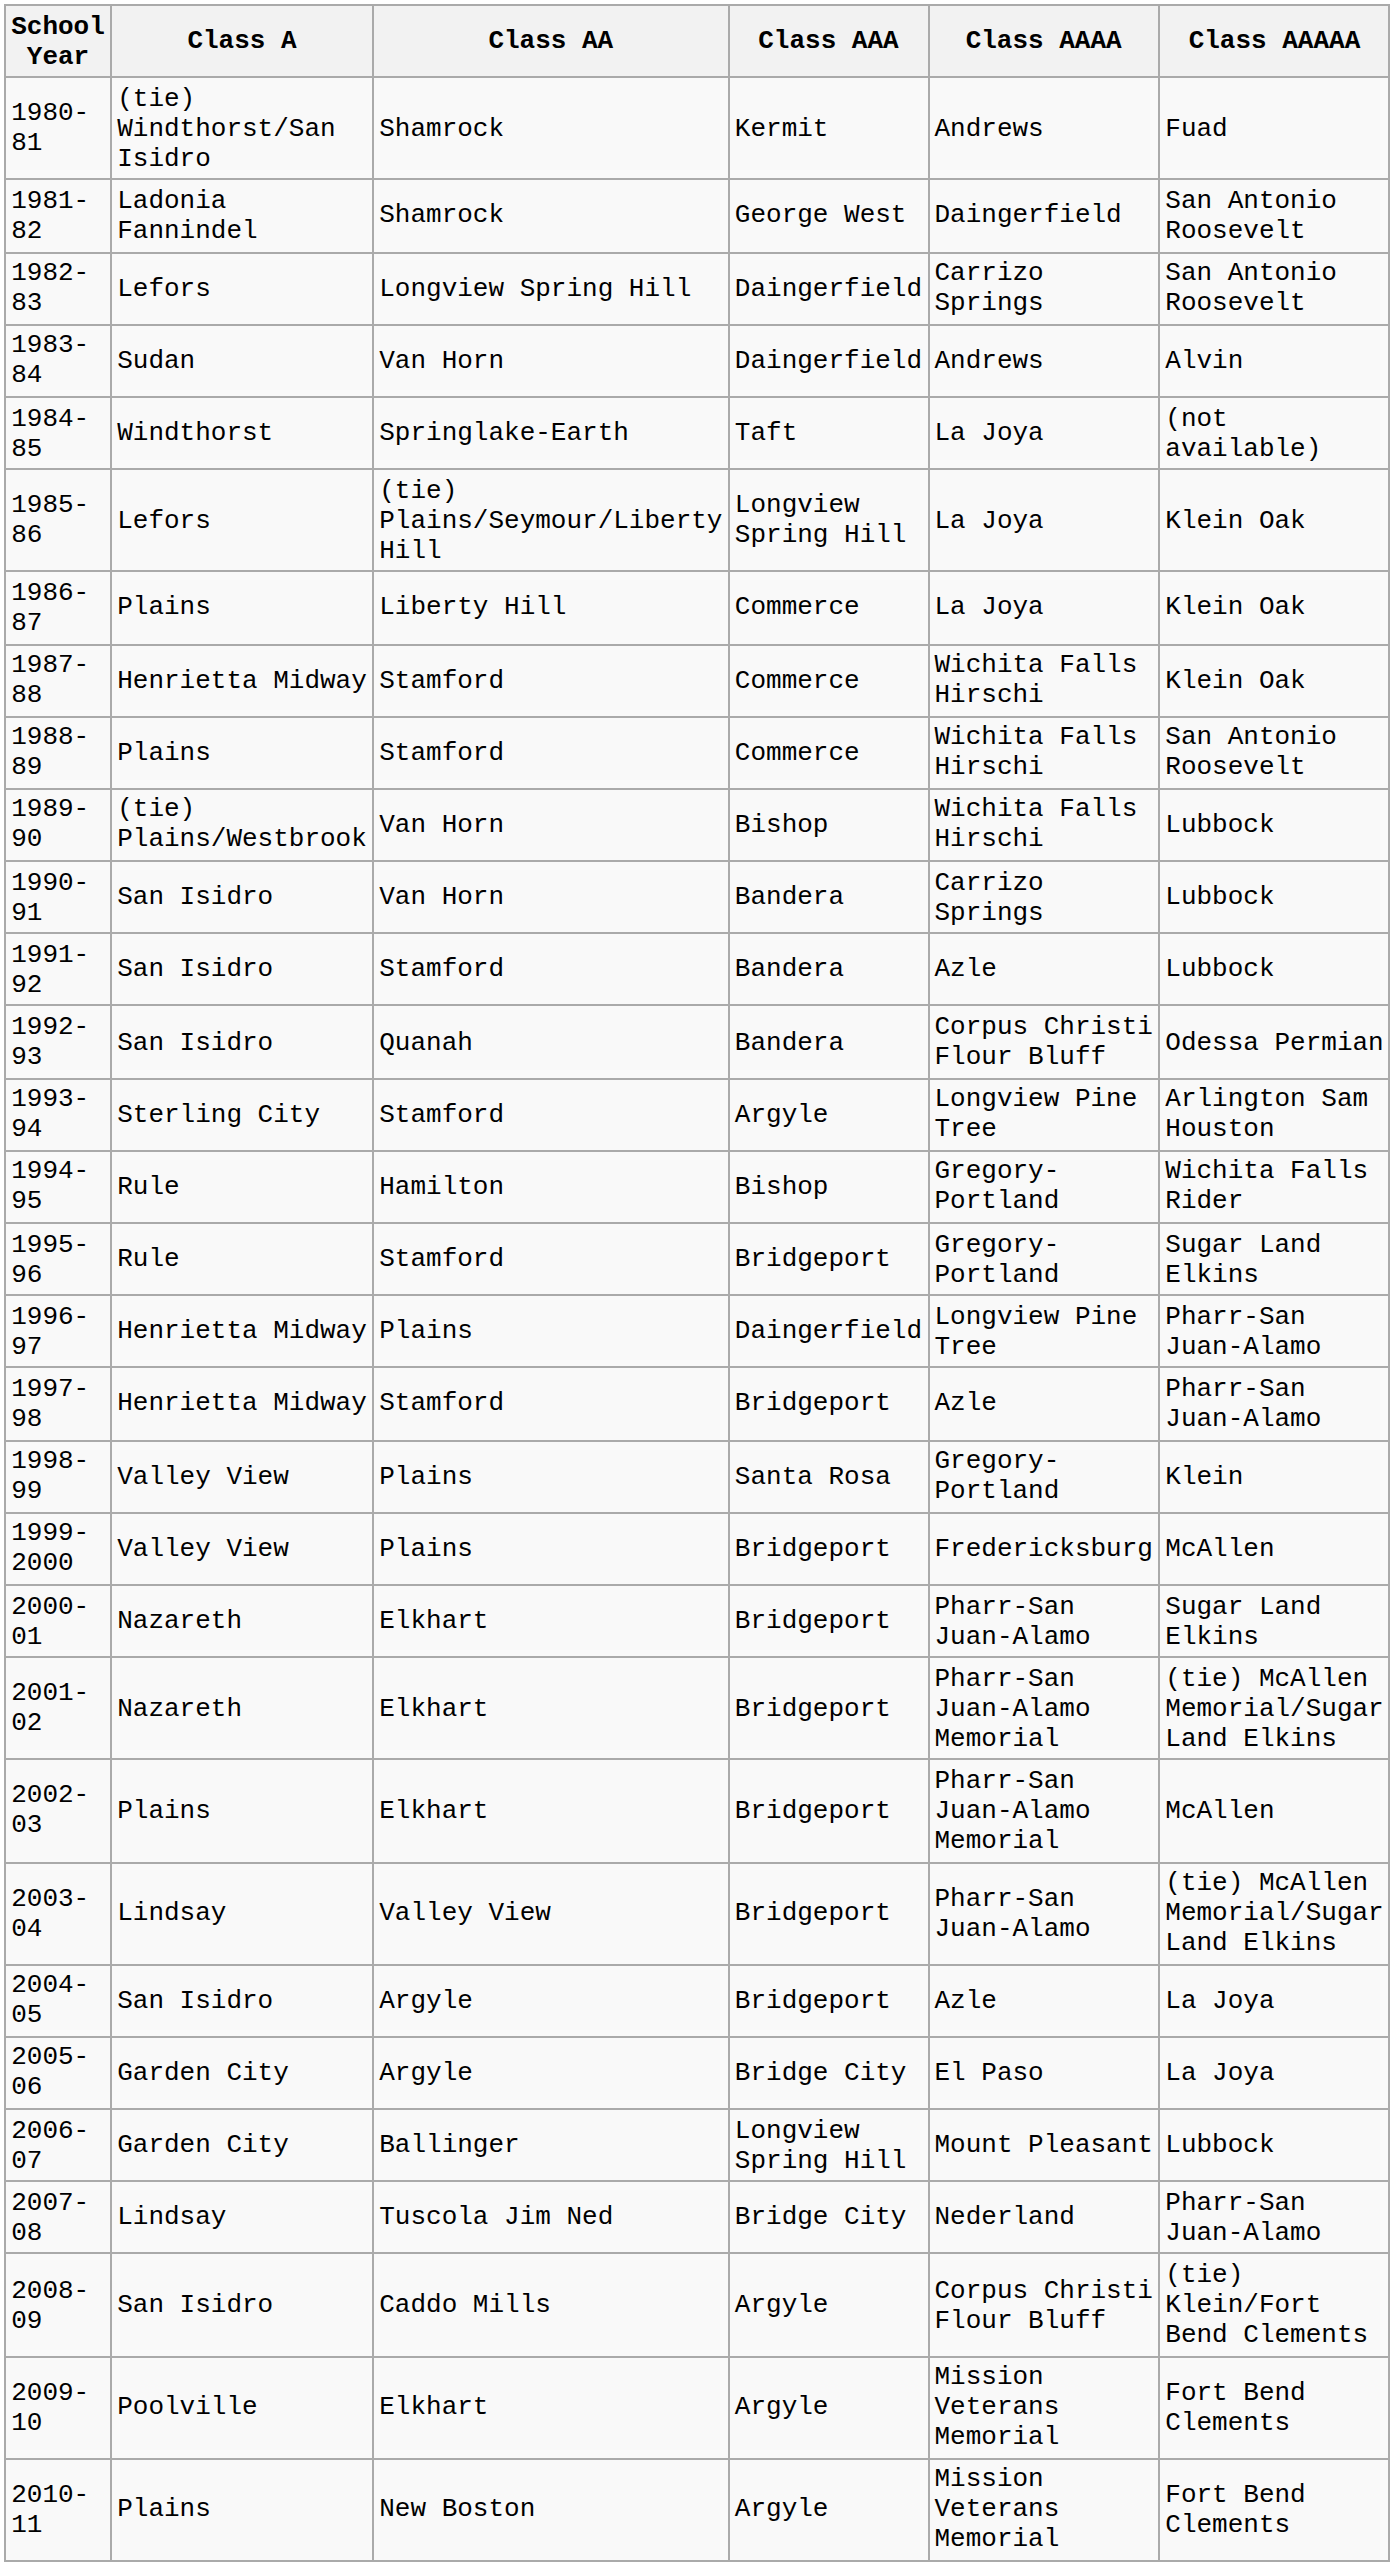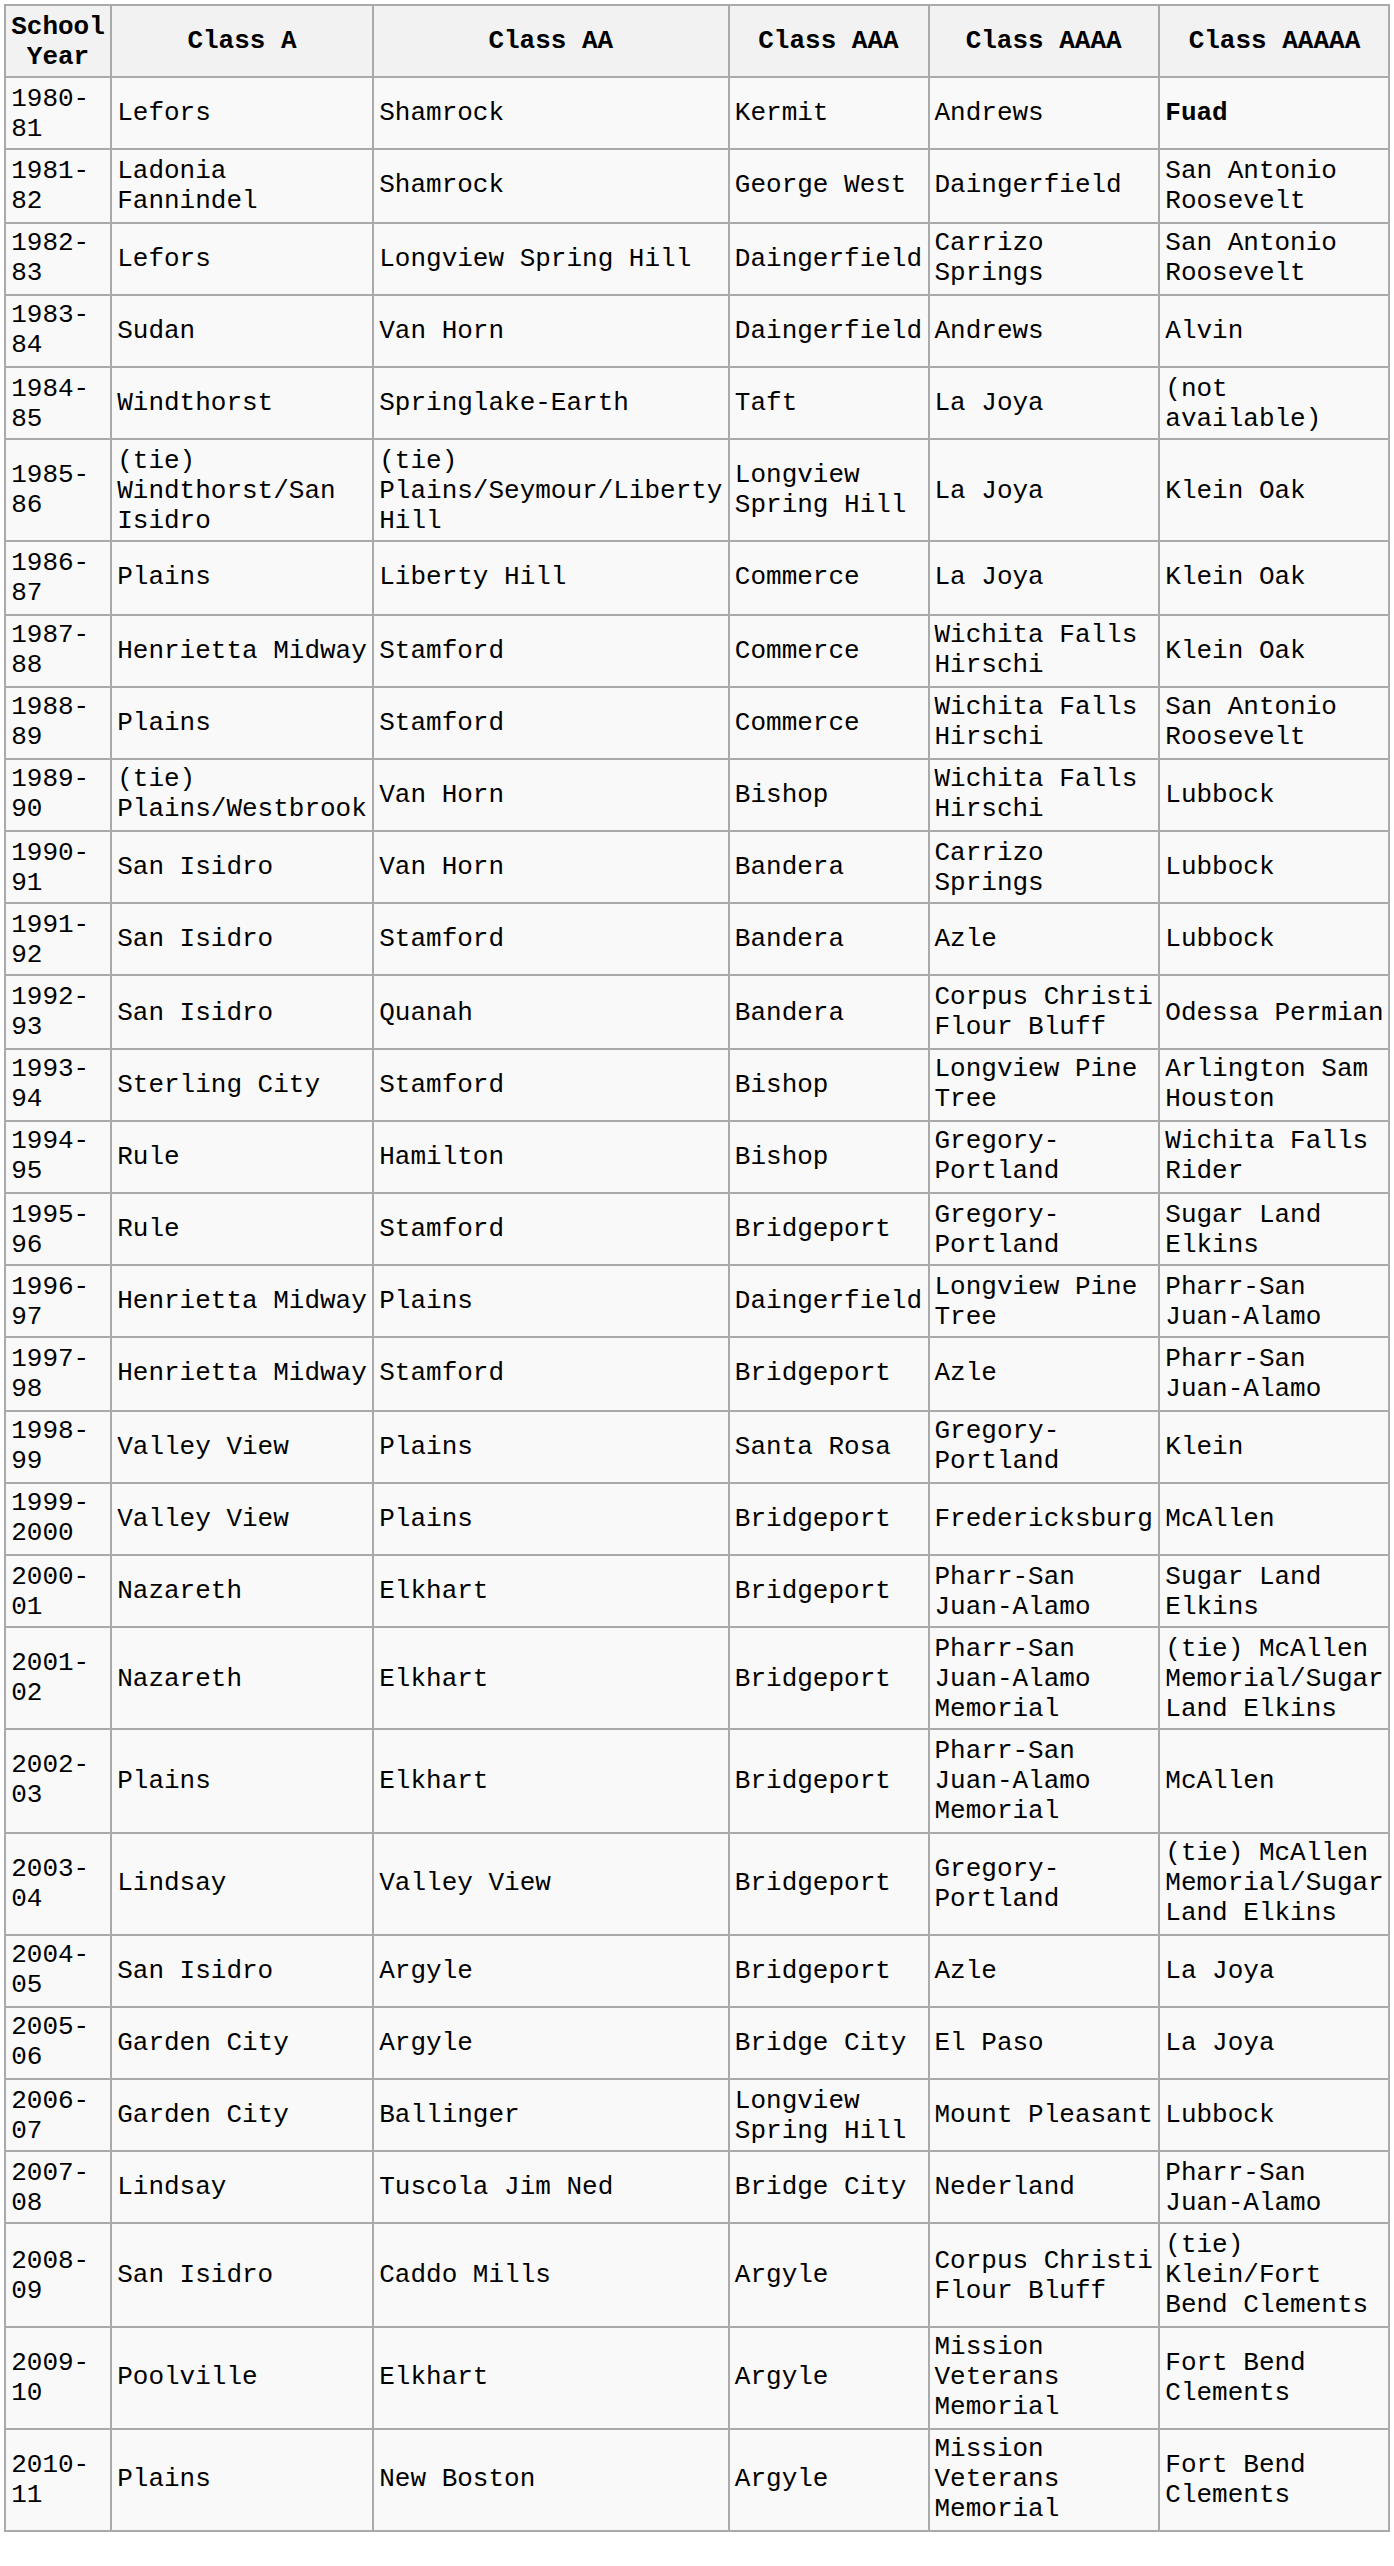1980-81 | Class A: (tie) Windthorst/San Isidro -> Lefors
1980-81 | Class AAAAA: normal -> bold
1985-86 | Class A: Lefors -> (tie) Windthorst/San Isidro
1993-94 | Class AAA: Argyle -> Bishop
2003-04 | Class AAAA: Pharr-San Juan-Alamo -> Gregory-Portland
